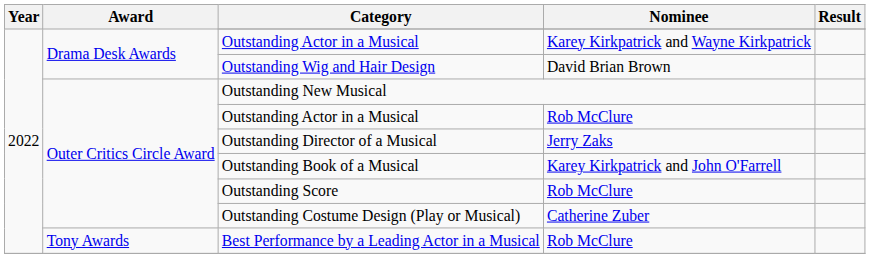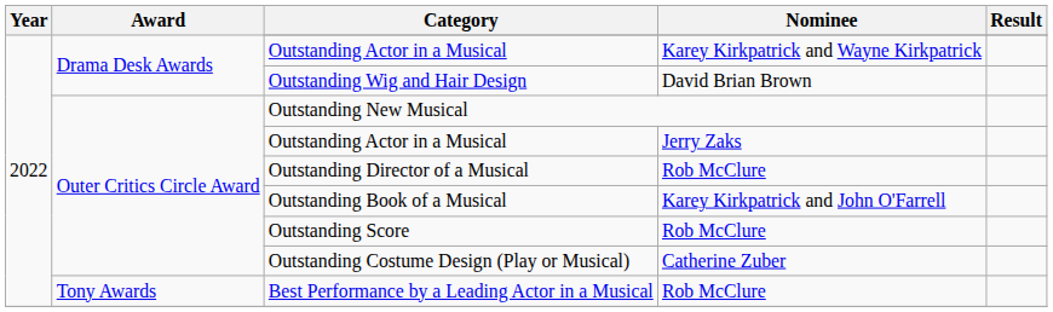Outer Critics Circle Award / Outstanding Actor in a Musical | Nominee: Rob McClure -> Jerry Zaks
Outstanding Director of a Musical | Nominee: Jerry Zaks -> Rob McClure
